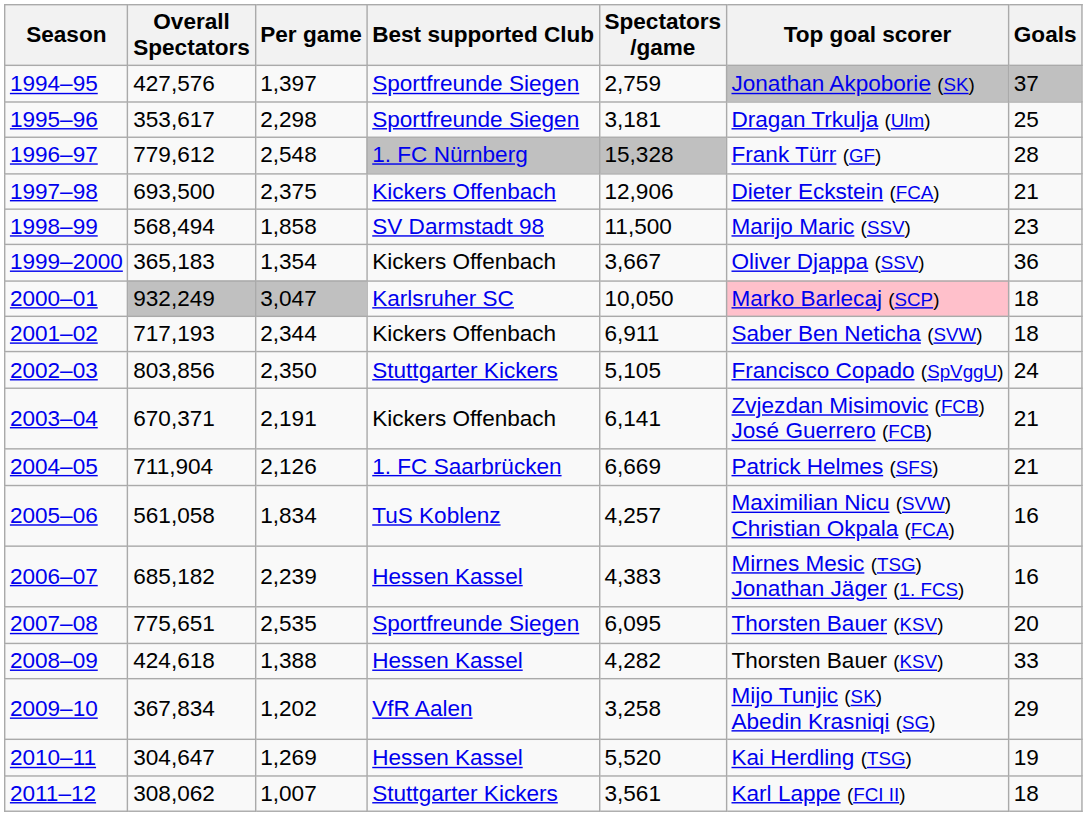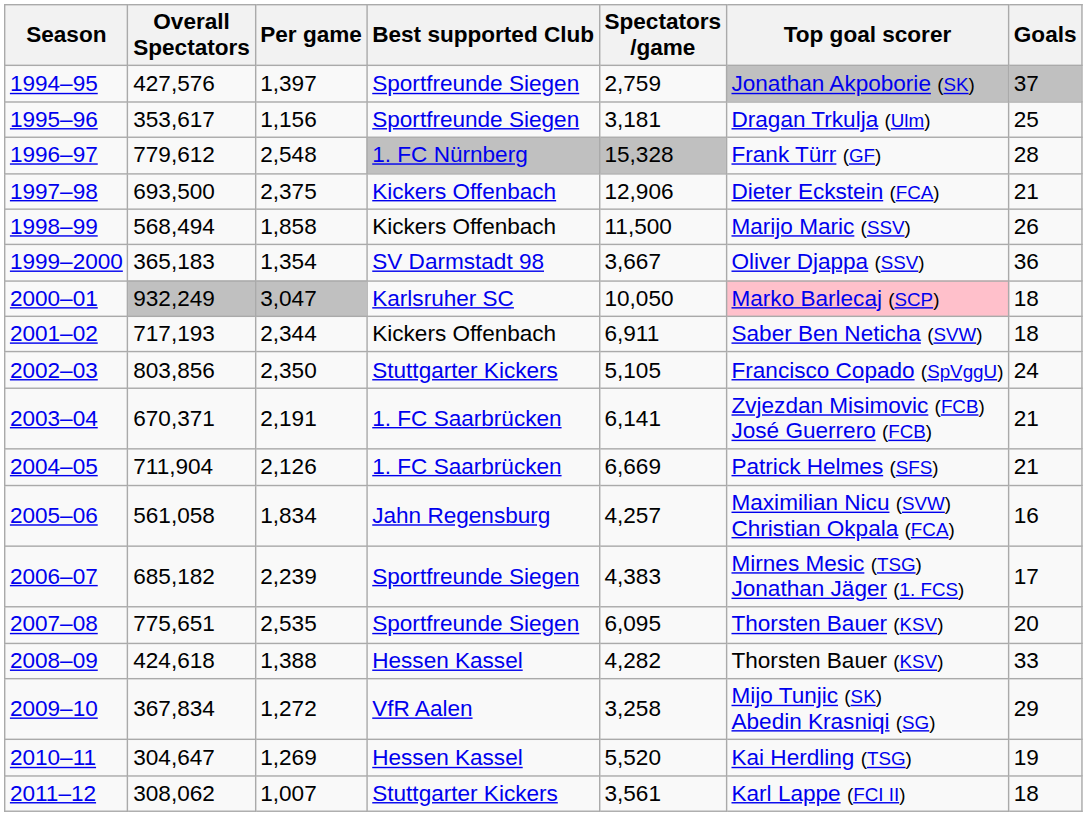1995–96 | Per game: 2,298 -> 1,156
1998–99 | Best supported Club: SV Darmstadt 98 -> Kickers Offenbach
1998–99 | Goals: 23 -> 26
1999–2000 | Best supported Club: Kickers Offenbach -> SV Darmstadt 98
2003–04 | Best supported Club: Kickers Offenbach -> 1. FC Saarbrücken
2005–06 | Best supported Club: TuS Koblenz -> Jahn Regensburg
2006–07 | Best supported Club: Hessen Kassel -> Sportfreunde Siegen
2006–07 | Goals: 16 -> 17
2009–10 | Per game: 1,202 -> 1,272
